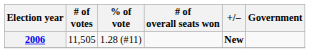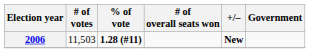2006 | # of votes: 11,505 -> 11,503
2006 | % of vote: normal -> bold
